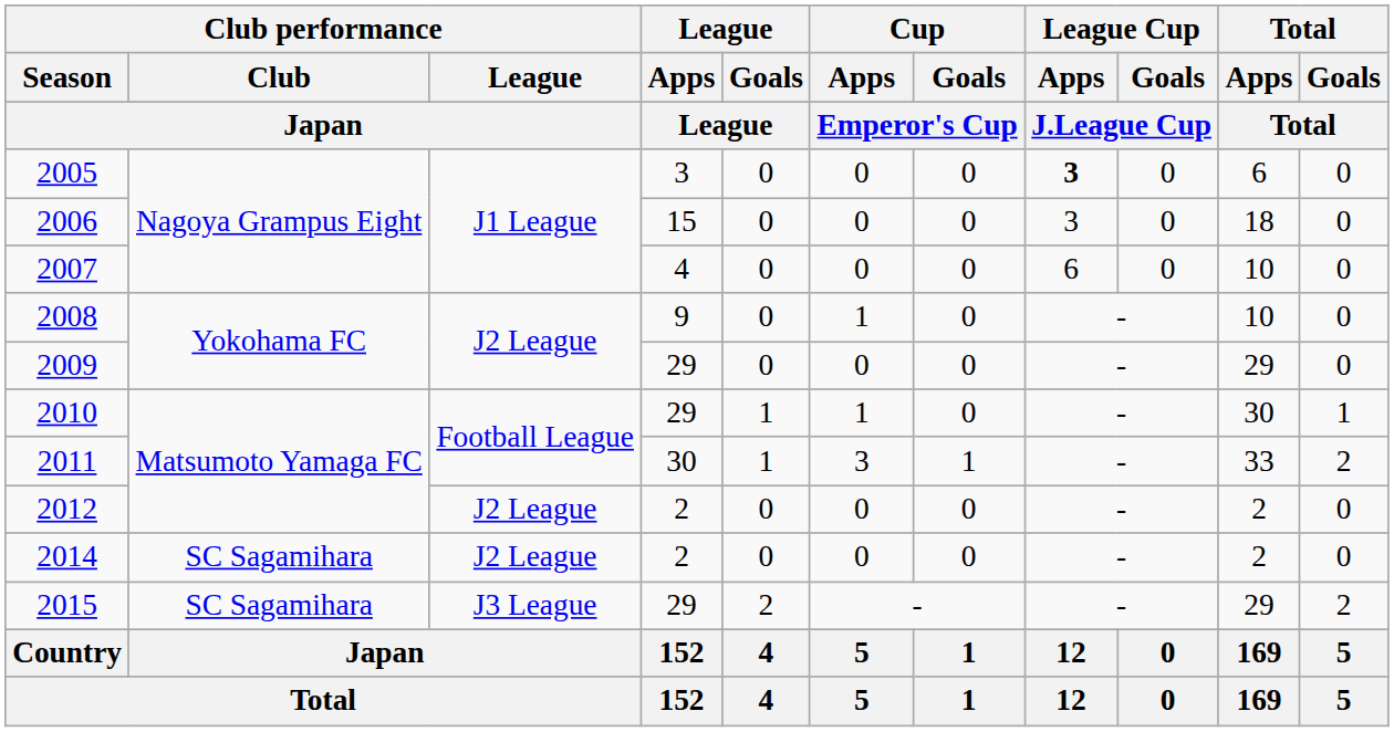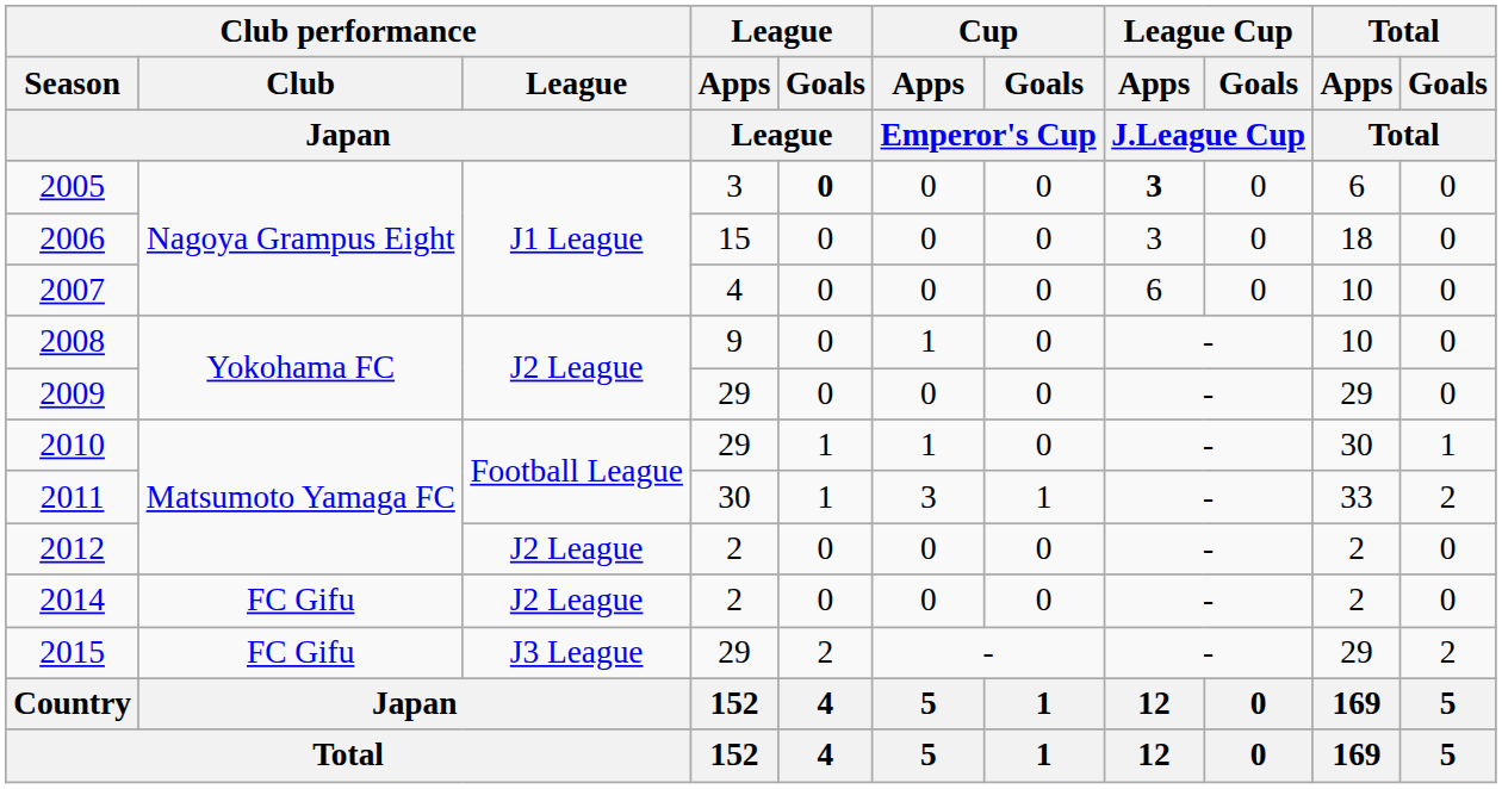2005 | League / Goals / League: normal -> bold
2014 | Club performance / Club / Japan: SC Sagamihara -> FC Gifu
2015 | Club performance / Club / Japan: SC Sagamihara -> FC Gifu
